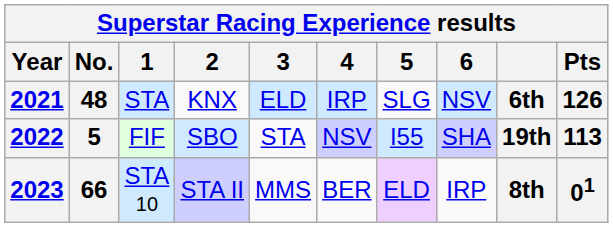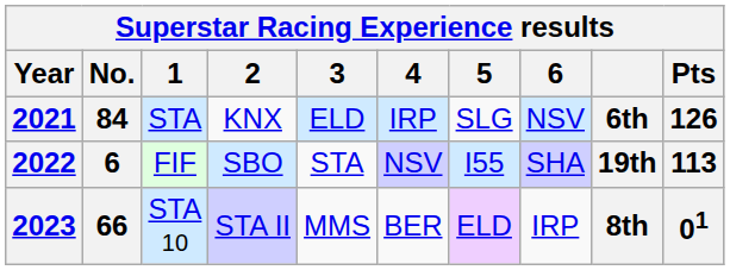2021 | No.: 48 -> 84
2022 | No.: 5 -> 6
